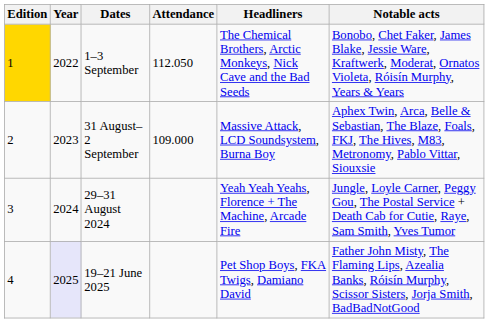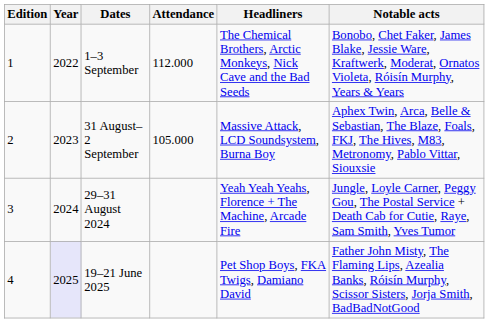1–3 September | Edition: gold background -> no background
1–3 September | Attendance: 112.050 -> 112.000
31 August–2 September | Attendance: 109.000 -> 105.000
